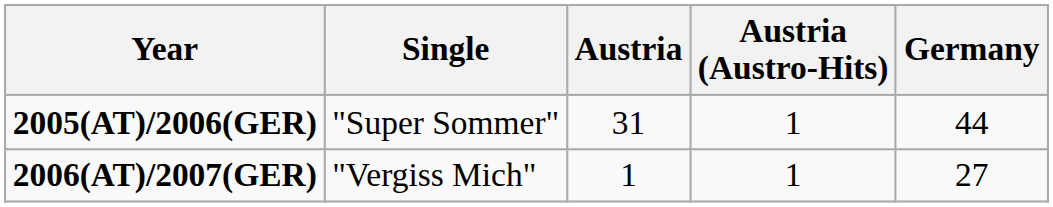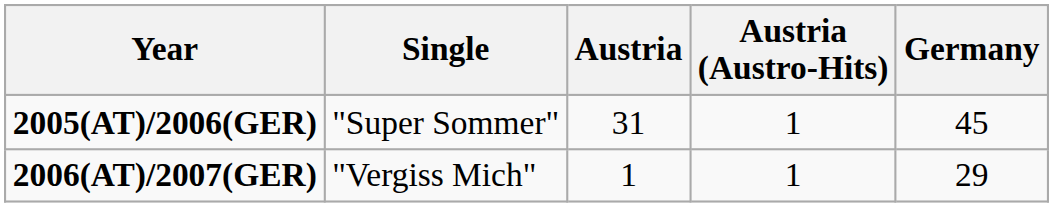2005(AT)/2006(GER) | Germany: 44 -> 45
2006(AT)/2007(GER) | Germany: 27 -> 29
